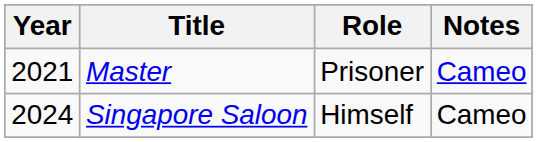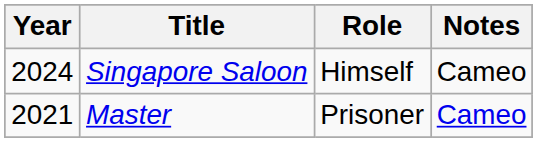rows swapped: Master <-> Singapore Saloon
